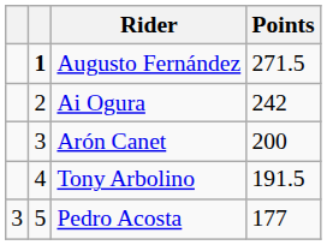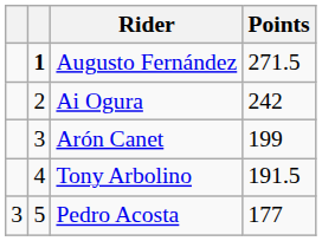Arón Canet | Points: 200 -> 199
